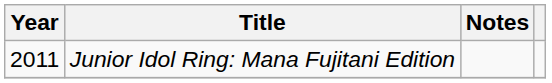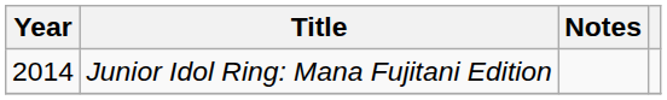Junior Idol Ring: Mana Fujitani Edition | Year: 2011 -> 2014
